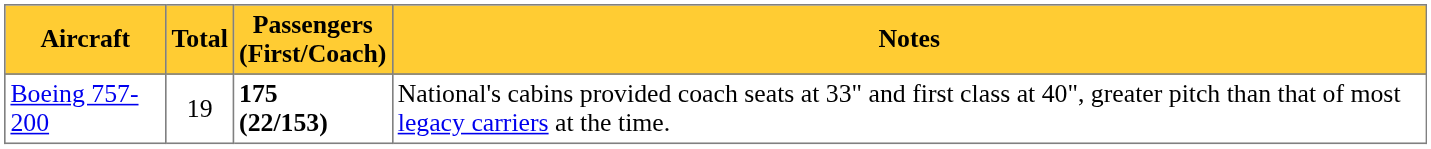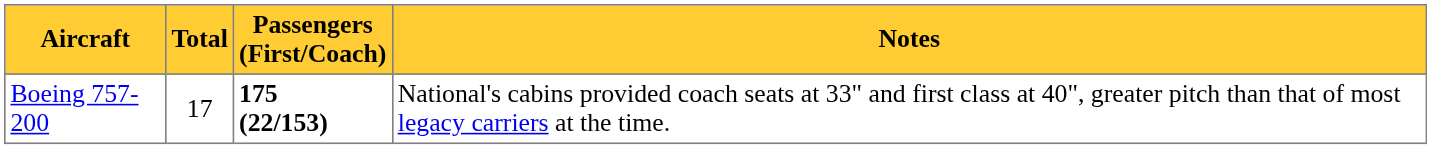Boeing 757-200 | Total: 19 -> 17
